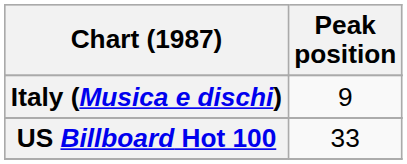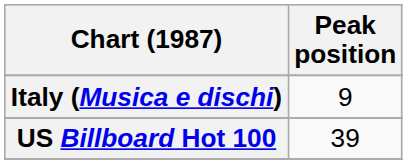US Billboard Hot 100 | Peak position: 33 -> 39
